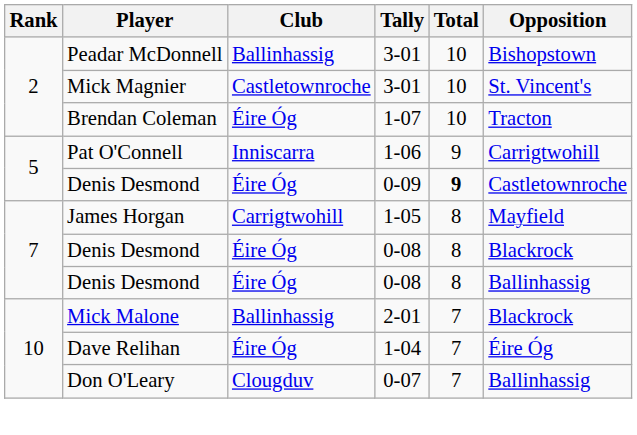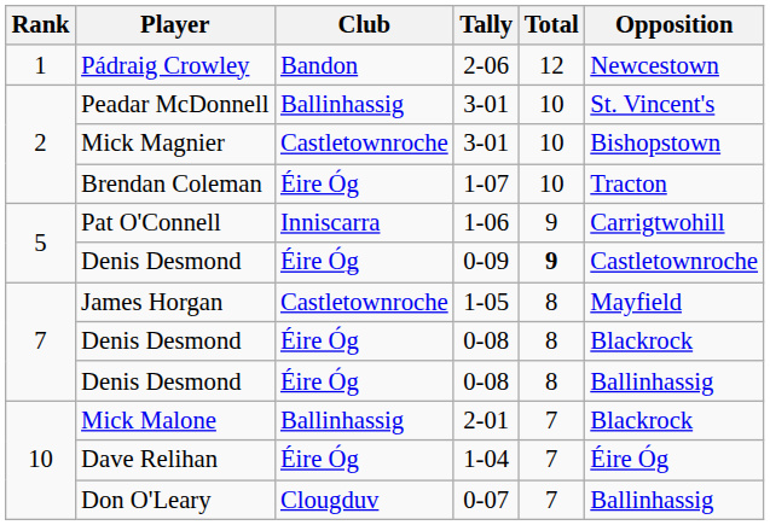+ row: 1 | Pádraig Crowley | Bandon | 2-06 | 12 | Newcestown
Peadar McDonnell | Opposition: Bishopstown -> St. Vincent's
Mick Magnier | Opposition: St. Vincent's -> Bishopstown
James Horgan | Club: Carrigtwohill -> Castletownroche
